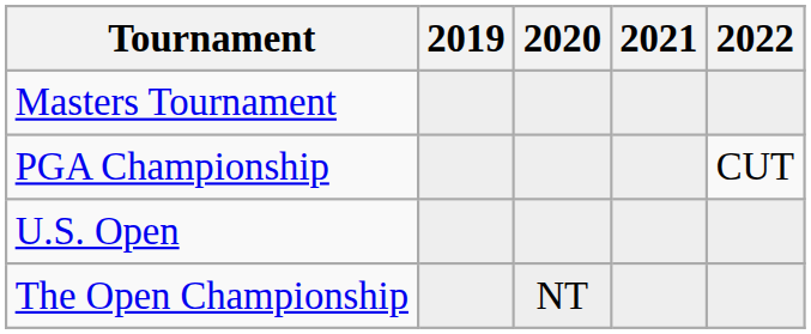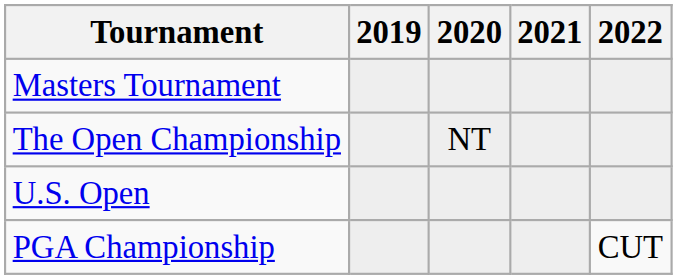rows swapped: PGA Championship <-> The Open Championship
